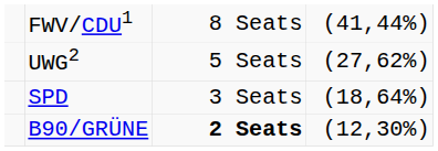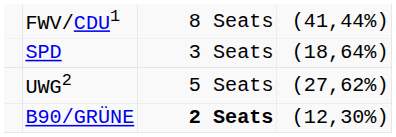rows swapped: UWG2 <-> SPD
